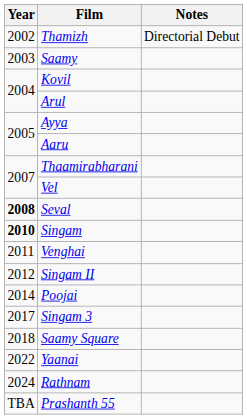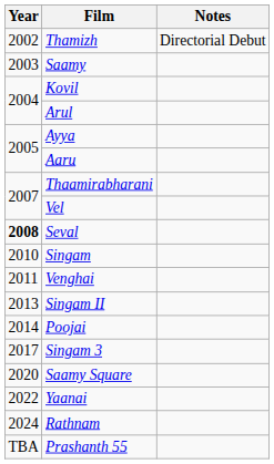Singam | Year: bold -> normal
Singam II | Year: 2012 -> 2013
Saamy Square | Year: 2018 -> 2020
